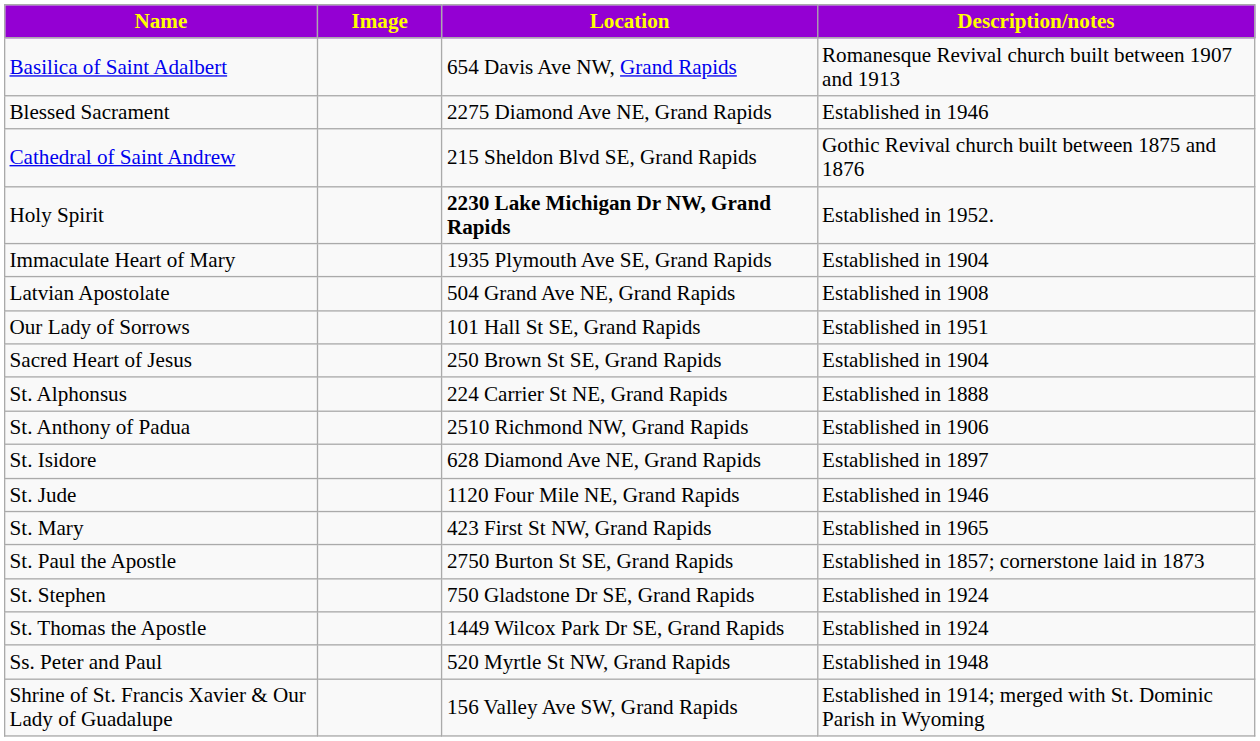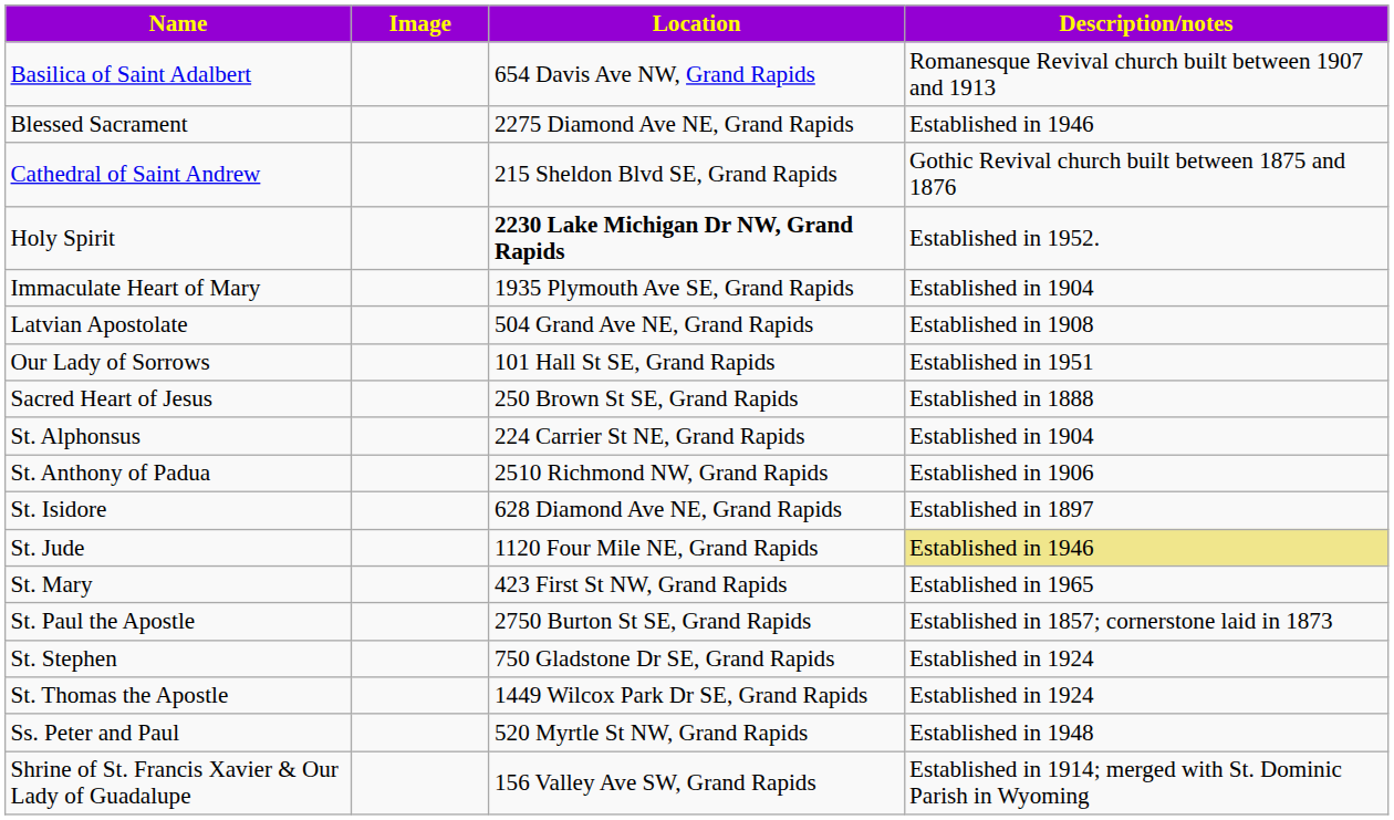Sacred Heart of Jesus | Description/notes: Established in 1904 -> Established in 1888
St. Alphonsus | Description/notes: Established in 1888 -> Established in 1904
St. Jude | Description/notes: no background -> khaki background
